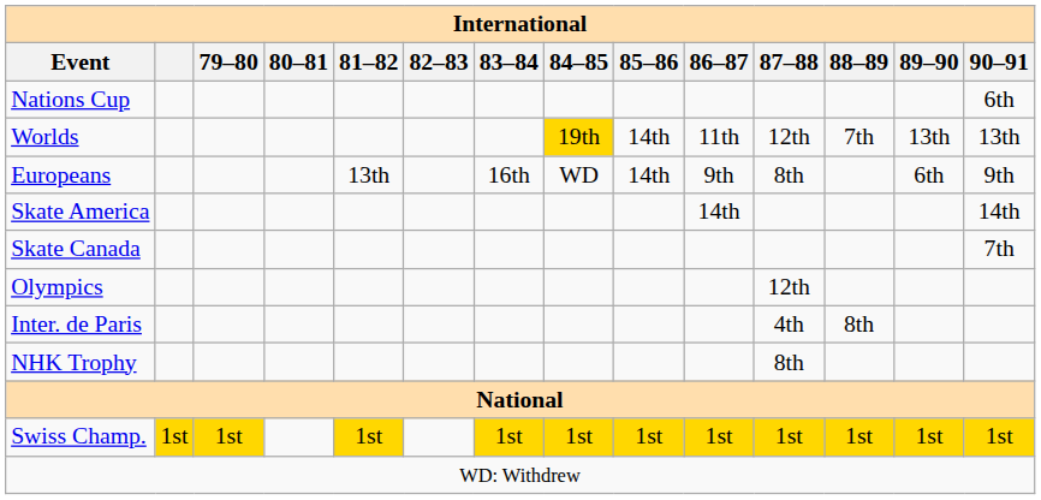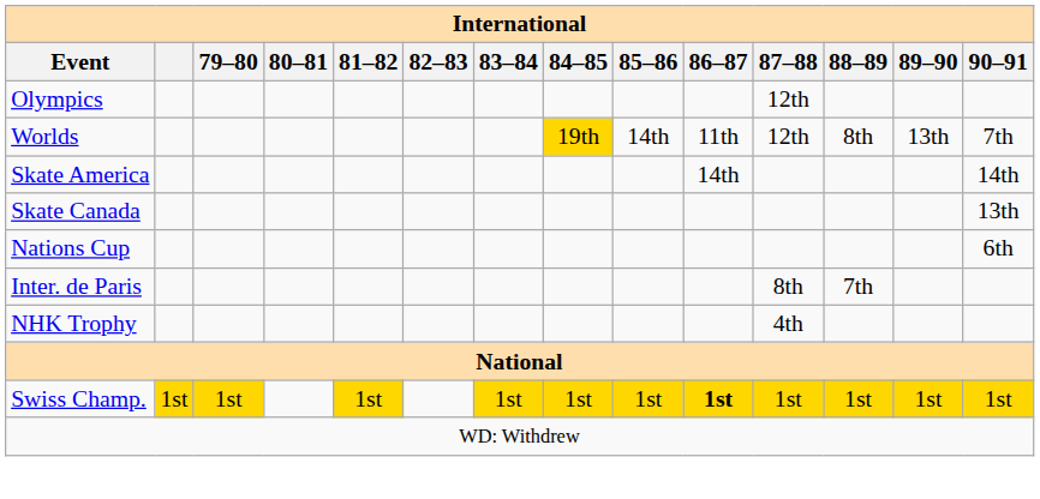rows swapped: Olympics <-> Nations Cup
Worlds | 88–89: 7th -> 8th
Worlds | 90–91: 13th -> 7th
- row: Europeans | 13th | 16th | WD | 14th | 9th | 8th | 6th | 9th
Skate Canada | 90–91: 7th -> 13th
Inter. de Paris | 87–88: 4th -> 8th
Inter. de Paris | 88–89: 8th -> 7th
NHK Trophy | 87–88: 8th -> 4th
Swiss Champ. | 86–87: normal -> bold
